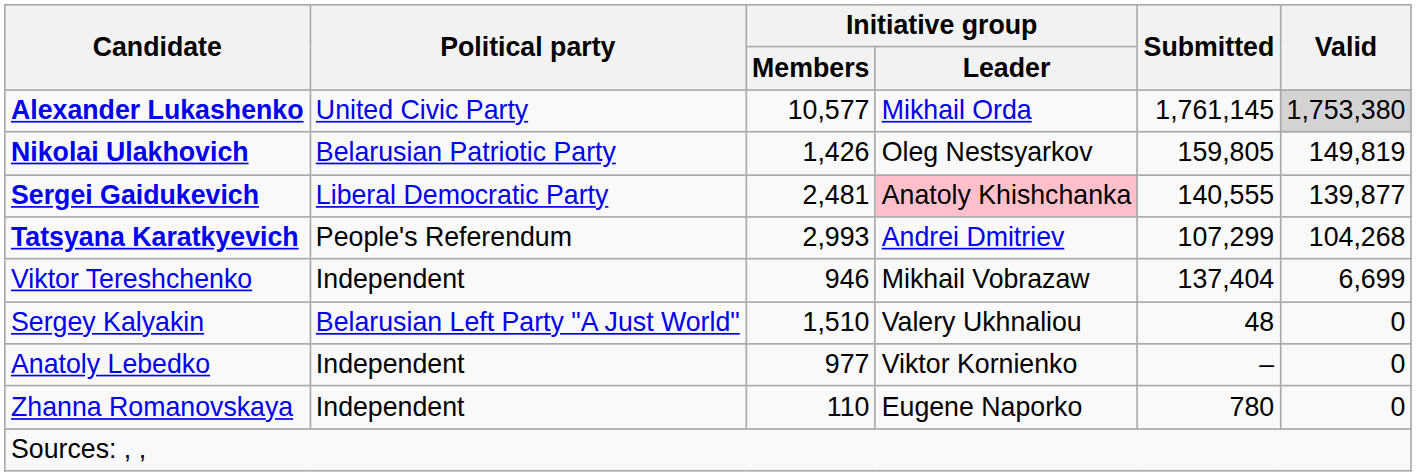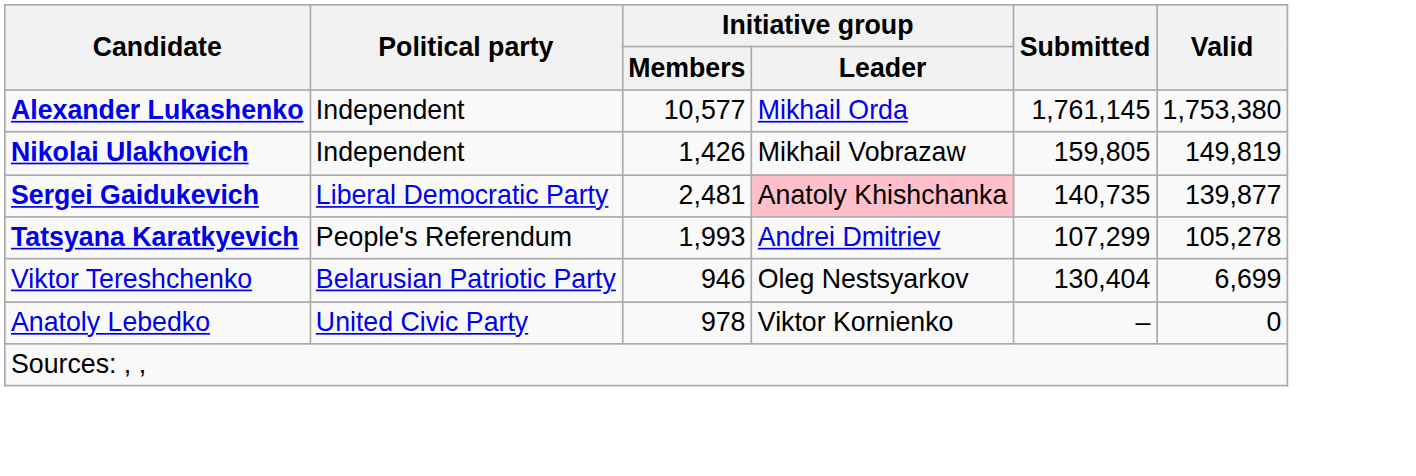Alexander Lukashenko | Political party: United Civic Party -> Independent
Alexander Lukashenko | Valid: lightgrey background -> no background
Nikolai Ulakhovich | Political party: Belarusian Patriotic Party -> Independent
Nikolai Ulakhovich | Initiative group / Leader: Oleg Nestsyarkov -> Mikhail Vobrazaw
Sergei Gaidukevich | Submitted: 140,555 -> 140,735
Tatsyana Karatkyevich | Initiative group / Members: 2,993 -> 1,993
Tatsyana Karatkyevich | Valid: 104,268 -> 105,278
Viktor Tereshchenko | Political party: Independent -> Belarusian Patriotic Party
Viktor Tereshchenko | Initiative group / Leader: Mikhail Vobrazaw -> Oleg Nestsyarkov
Viktor Tereshchenko | Submitted: 137,404 -> 130,404
- row: Sergey Kalyakin | Belarusian Left Party "A Just World" | 1,510 | Valery Ukhnaliou | 48 | 0
Anatoly Lebedko | Political party: Independent -> United Civic Party
Anatoly Lebedko | Initiative group / Members: 977 -> 978
- row: Zhanna Romanovskaya | Independent | 110 | Eugene Naporko | 780 | 0
